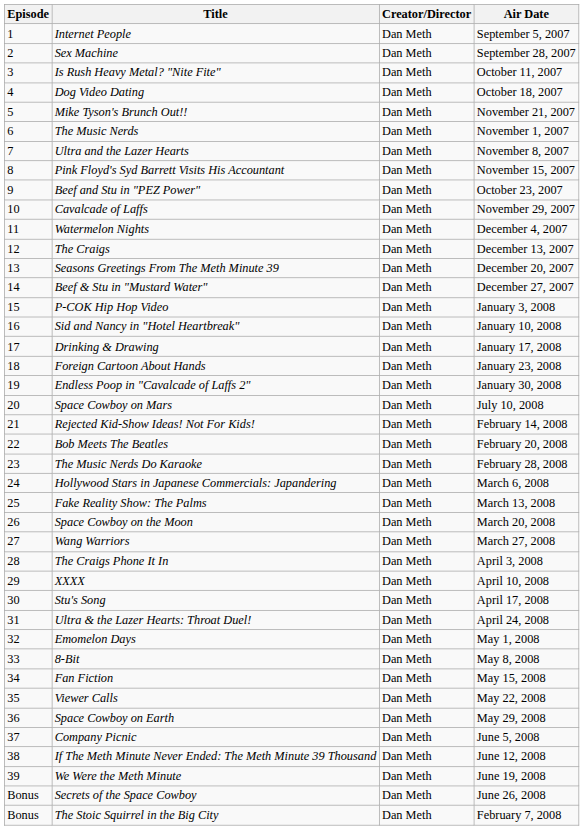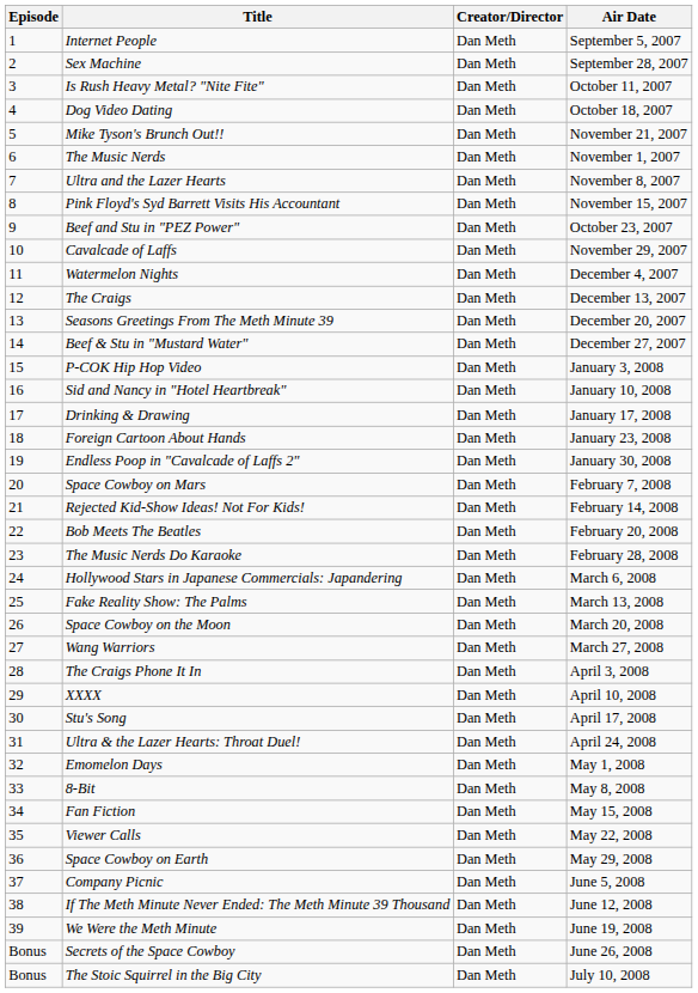Space Cowboy on Mars | Air Date: July 10, 2008 -> February 7, 2008
The Stoic Squirrel in the Big City | Air Date: February 7, 2008 -> July 10, 2008
